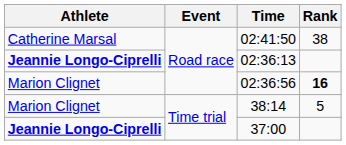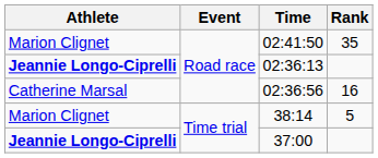02:41:50 | Athlete: Catherine Marsal -> Marion Clignet
02:41:50 | Rank: 38 -> 35
02:36:56 | Athlete: Marion Clignet -> Catherine Marsal
02:36:56 | Rank: bold -> normal
